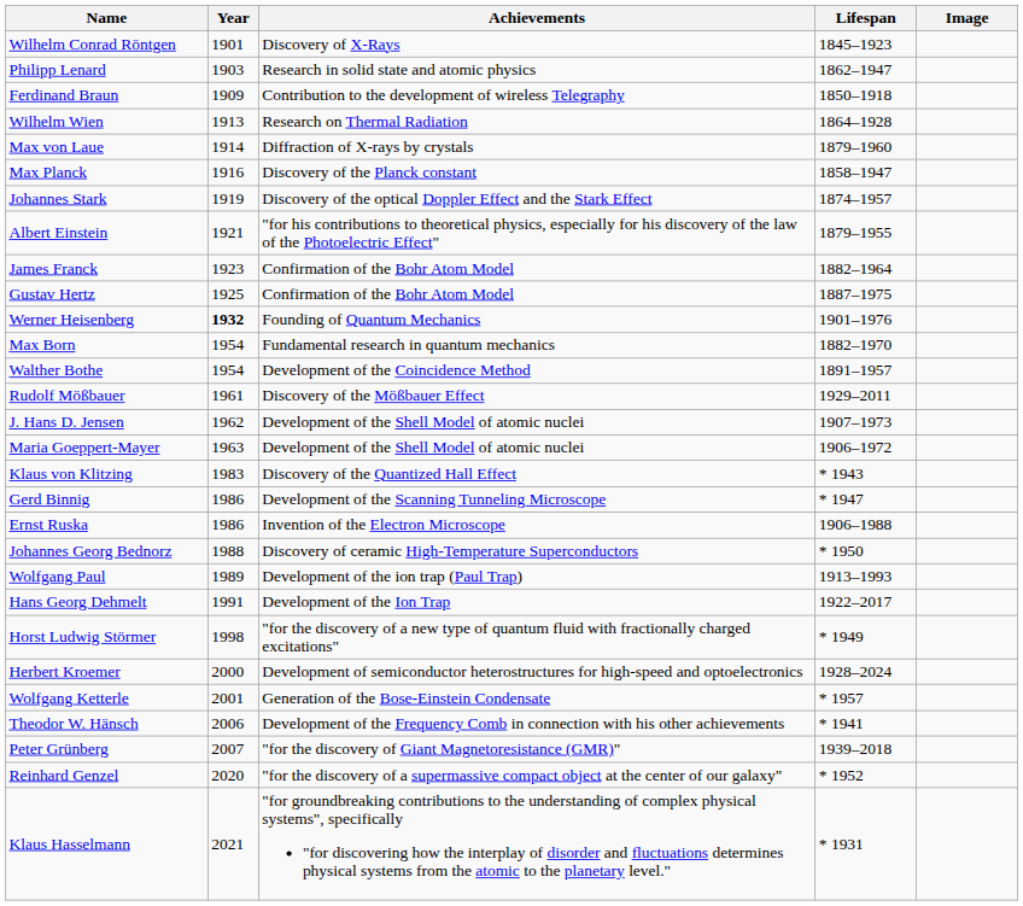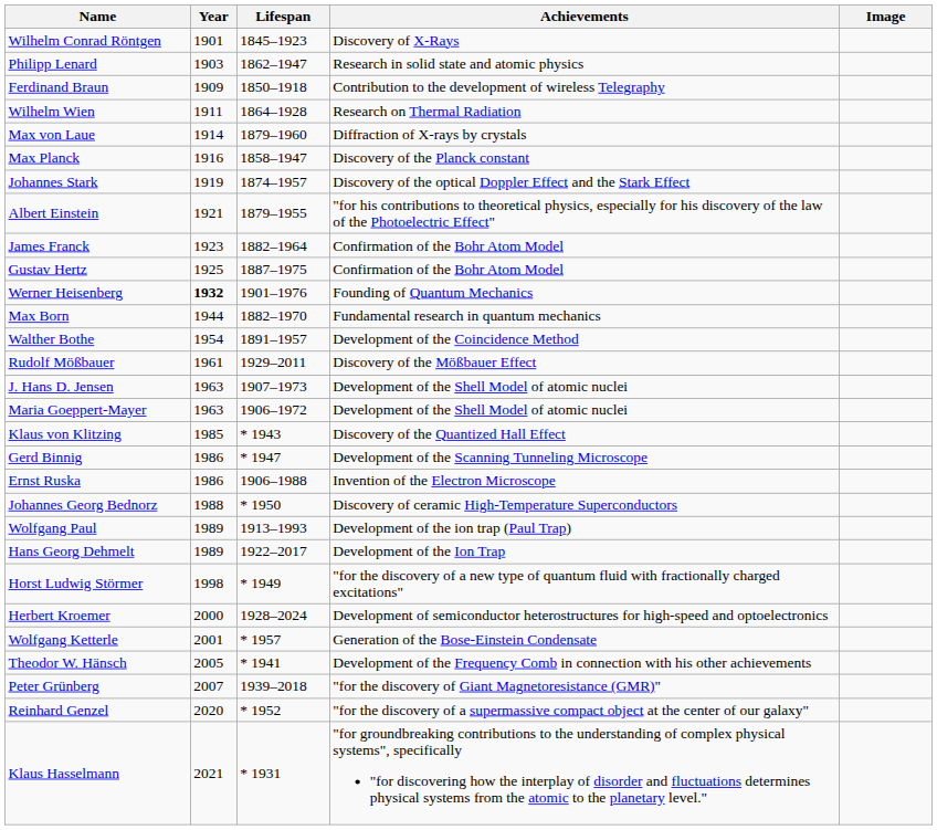columns swapped: Lifespan <-> Achievements
Wilhelm Wien | Year: 1913 -> 1911
Max Born | Year: 1954 -> 1944
J. Hans D. Jensen | Year: 1962 -> 1963
Klaus von Klitzing | Year: 1983 -> 1985
Hans Georg Dehmelt | Year: 1991 -> 1989
Theodor W. Hänsch | Year: 2006 -> 2005
